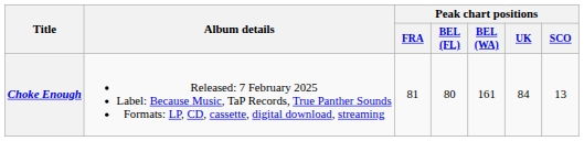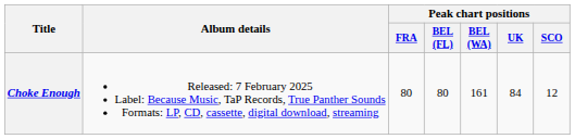Choke Enough | Peak chart positions / FRA: 81 -> 80
Choke Enough | Peak chart positions / SCO: 13 -> 12
